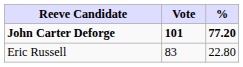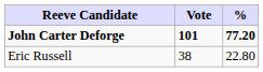Eric Russell | Vote: 83 -> 38
